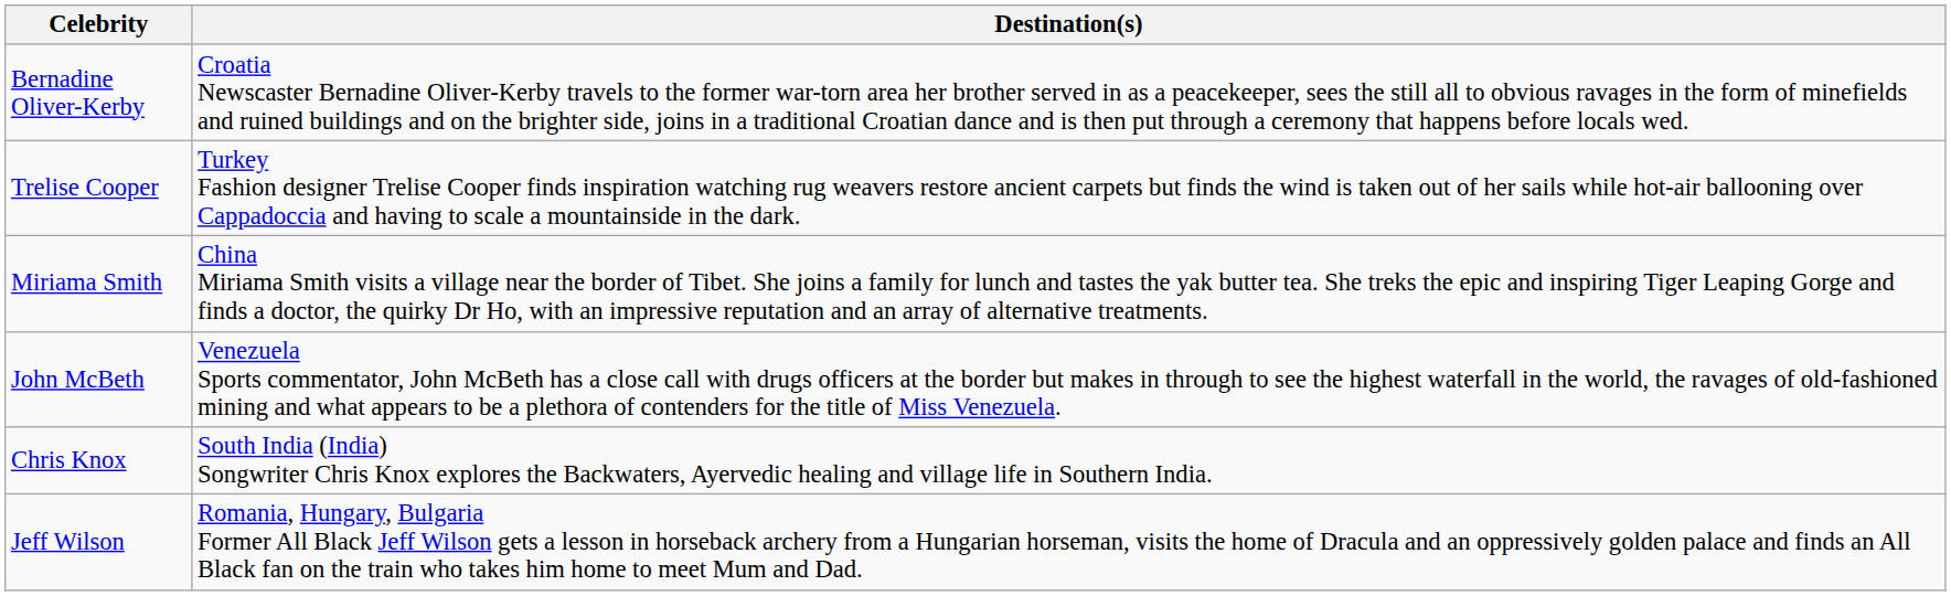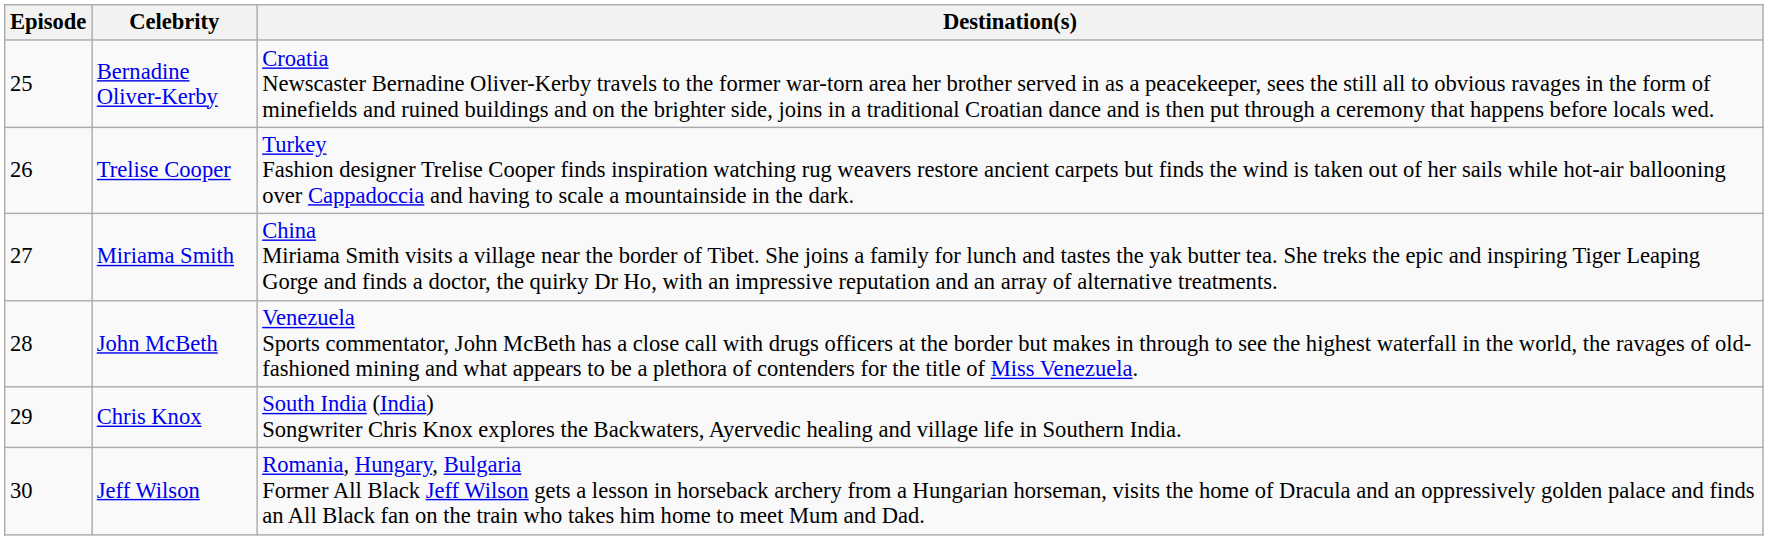+ column: Episode | 25 | 26 | 27 | 28 | 29 | 30
